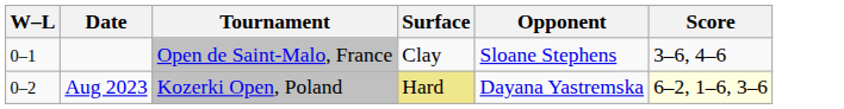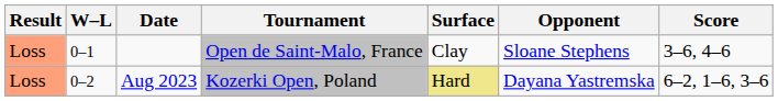+ column: Result | Loss | Loss
Aug 2023 | Score: lightyellow background -> no background
